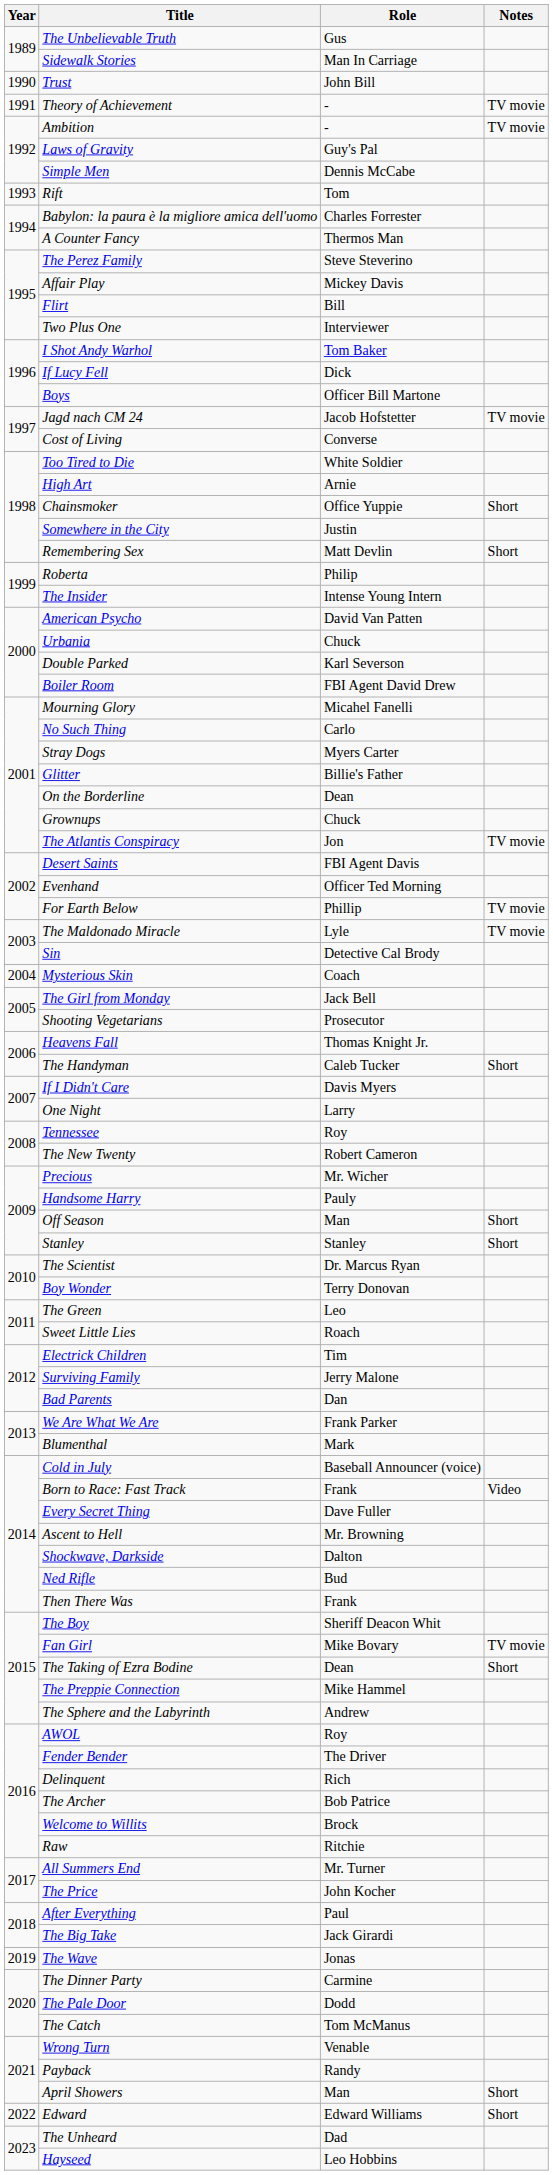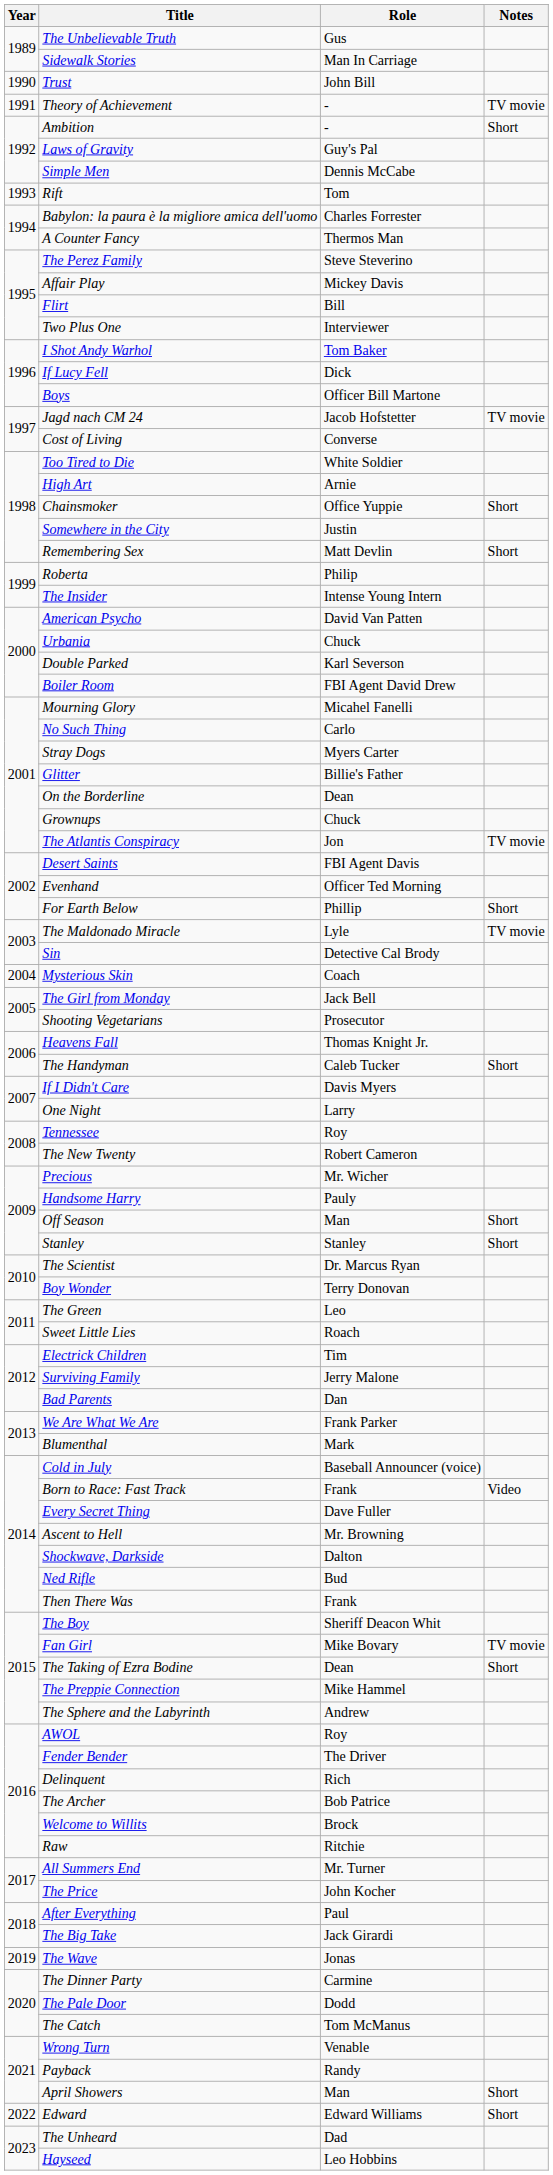Ambition | Notes: TV movie -> Short
For Earth Below | Notes: TV movie -> Short
